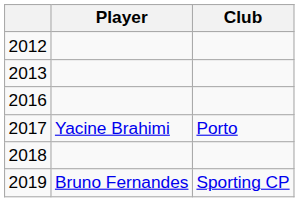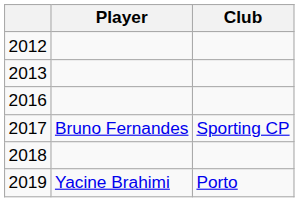2017 | Player: Yacine Brahimi -> Bruno Fernandes
2017 | Club: Porto -> Sporting CP
2019 | Player: Bruno Fernandes -> Yacine Brahimi
2019 | Club: Sporting CP -> Porto
